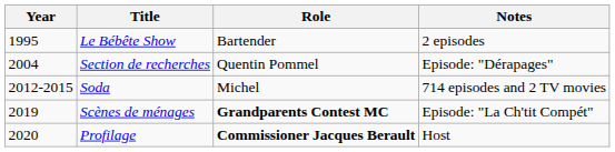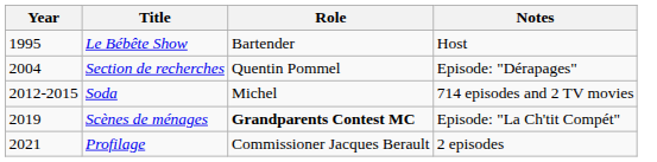Le Bébête Show | Notes: 2 episodes -> Host
Profilage | Year: 2020 -> 2021
Profilage | Role: bold -> normal
Profilage | Notes: Host -> 2 episodes
